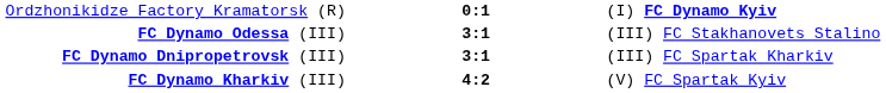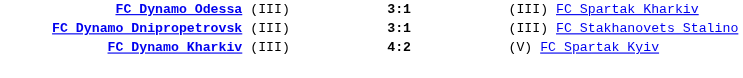- row: Ordzhonikidze Factory Kramatorsk (R) | 0:1 | (I) FC Dynamo Kyiv
FC Dynamo Odessa (III) | column 3: (III) FC Stakhanovets Stalino -> (III) FC Spartak Kharkiv
FC Dynamo Dnipropetrovsk (III) | column 3: (III) FC Spartak Kharkiv -> (III) FC Stakhanovets Stalino
